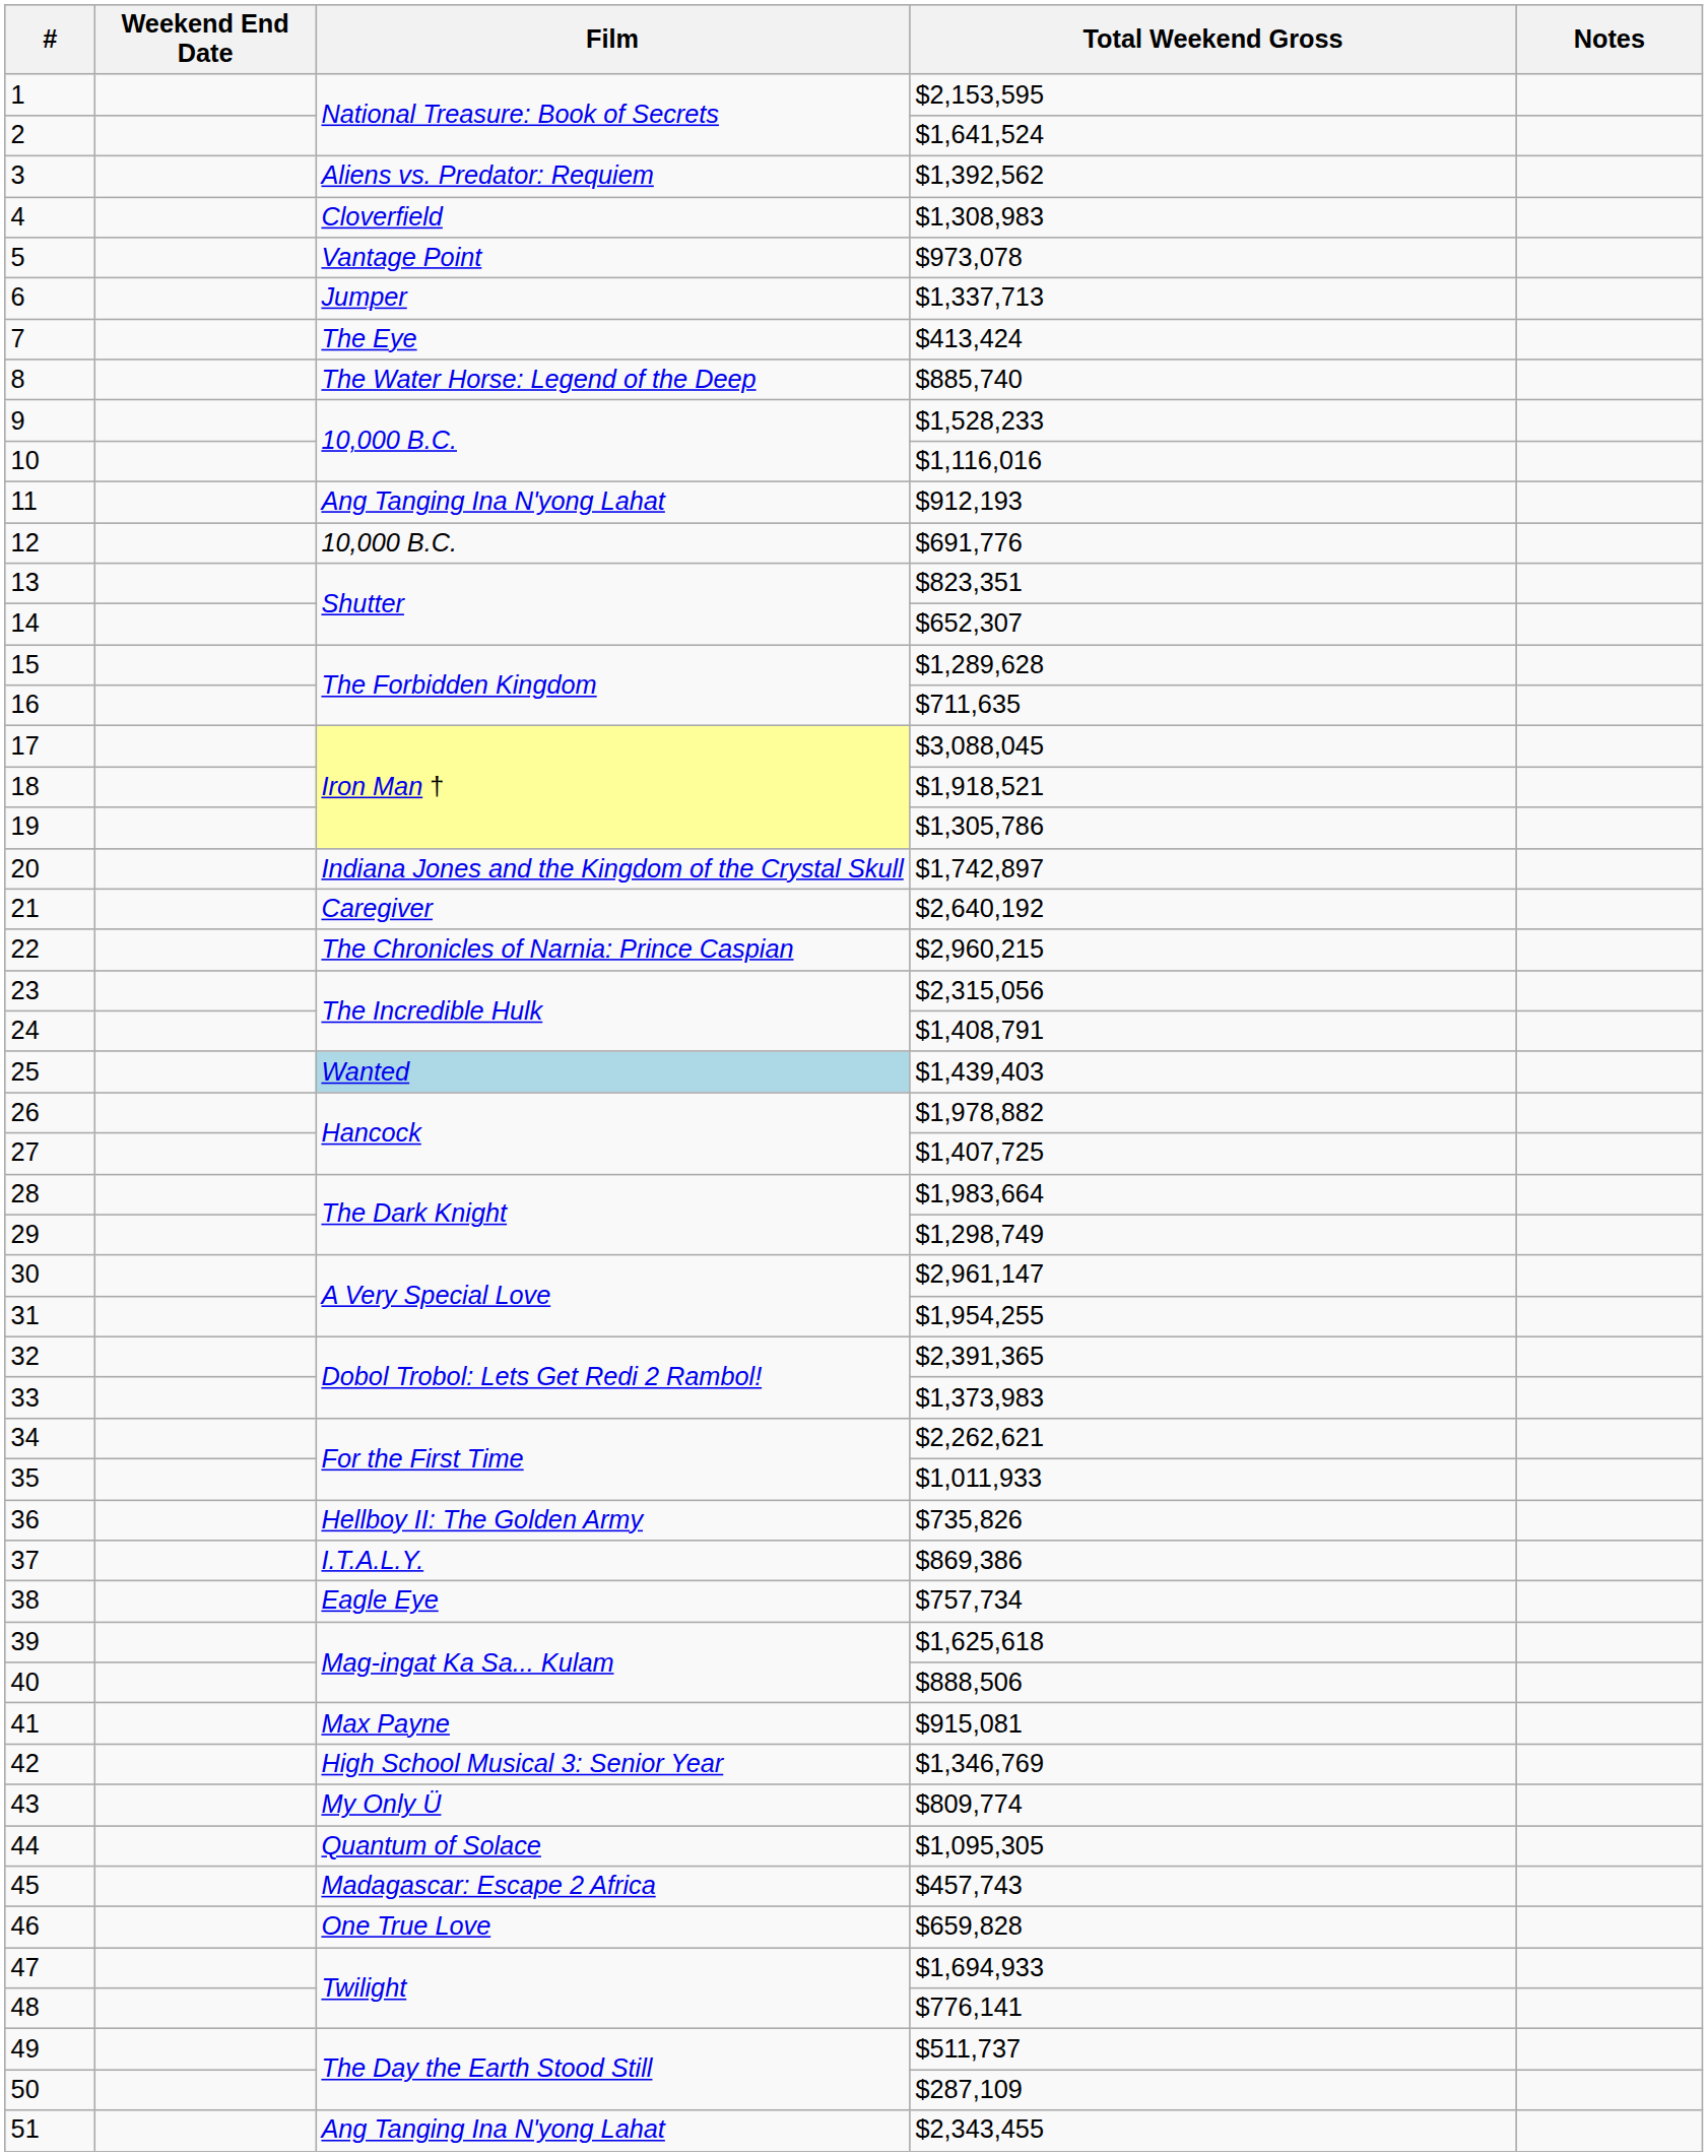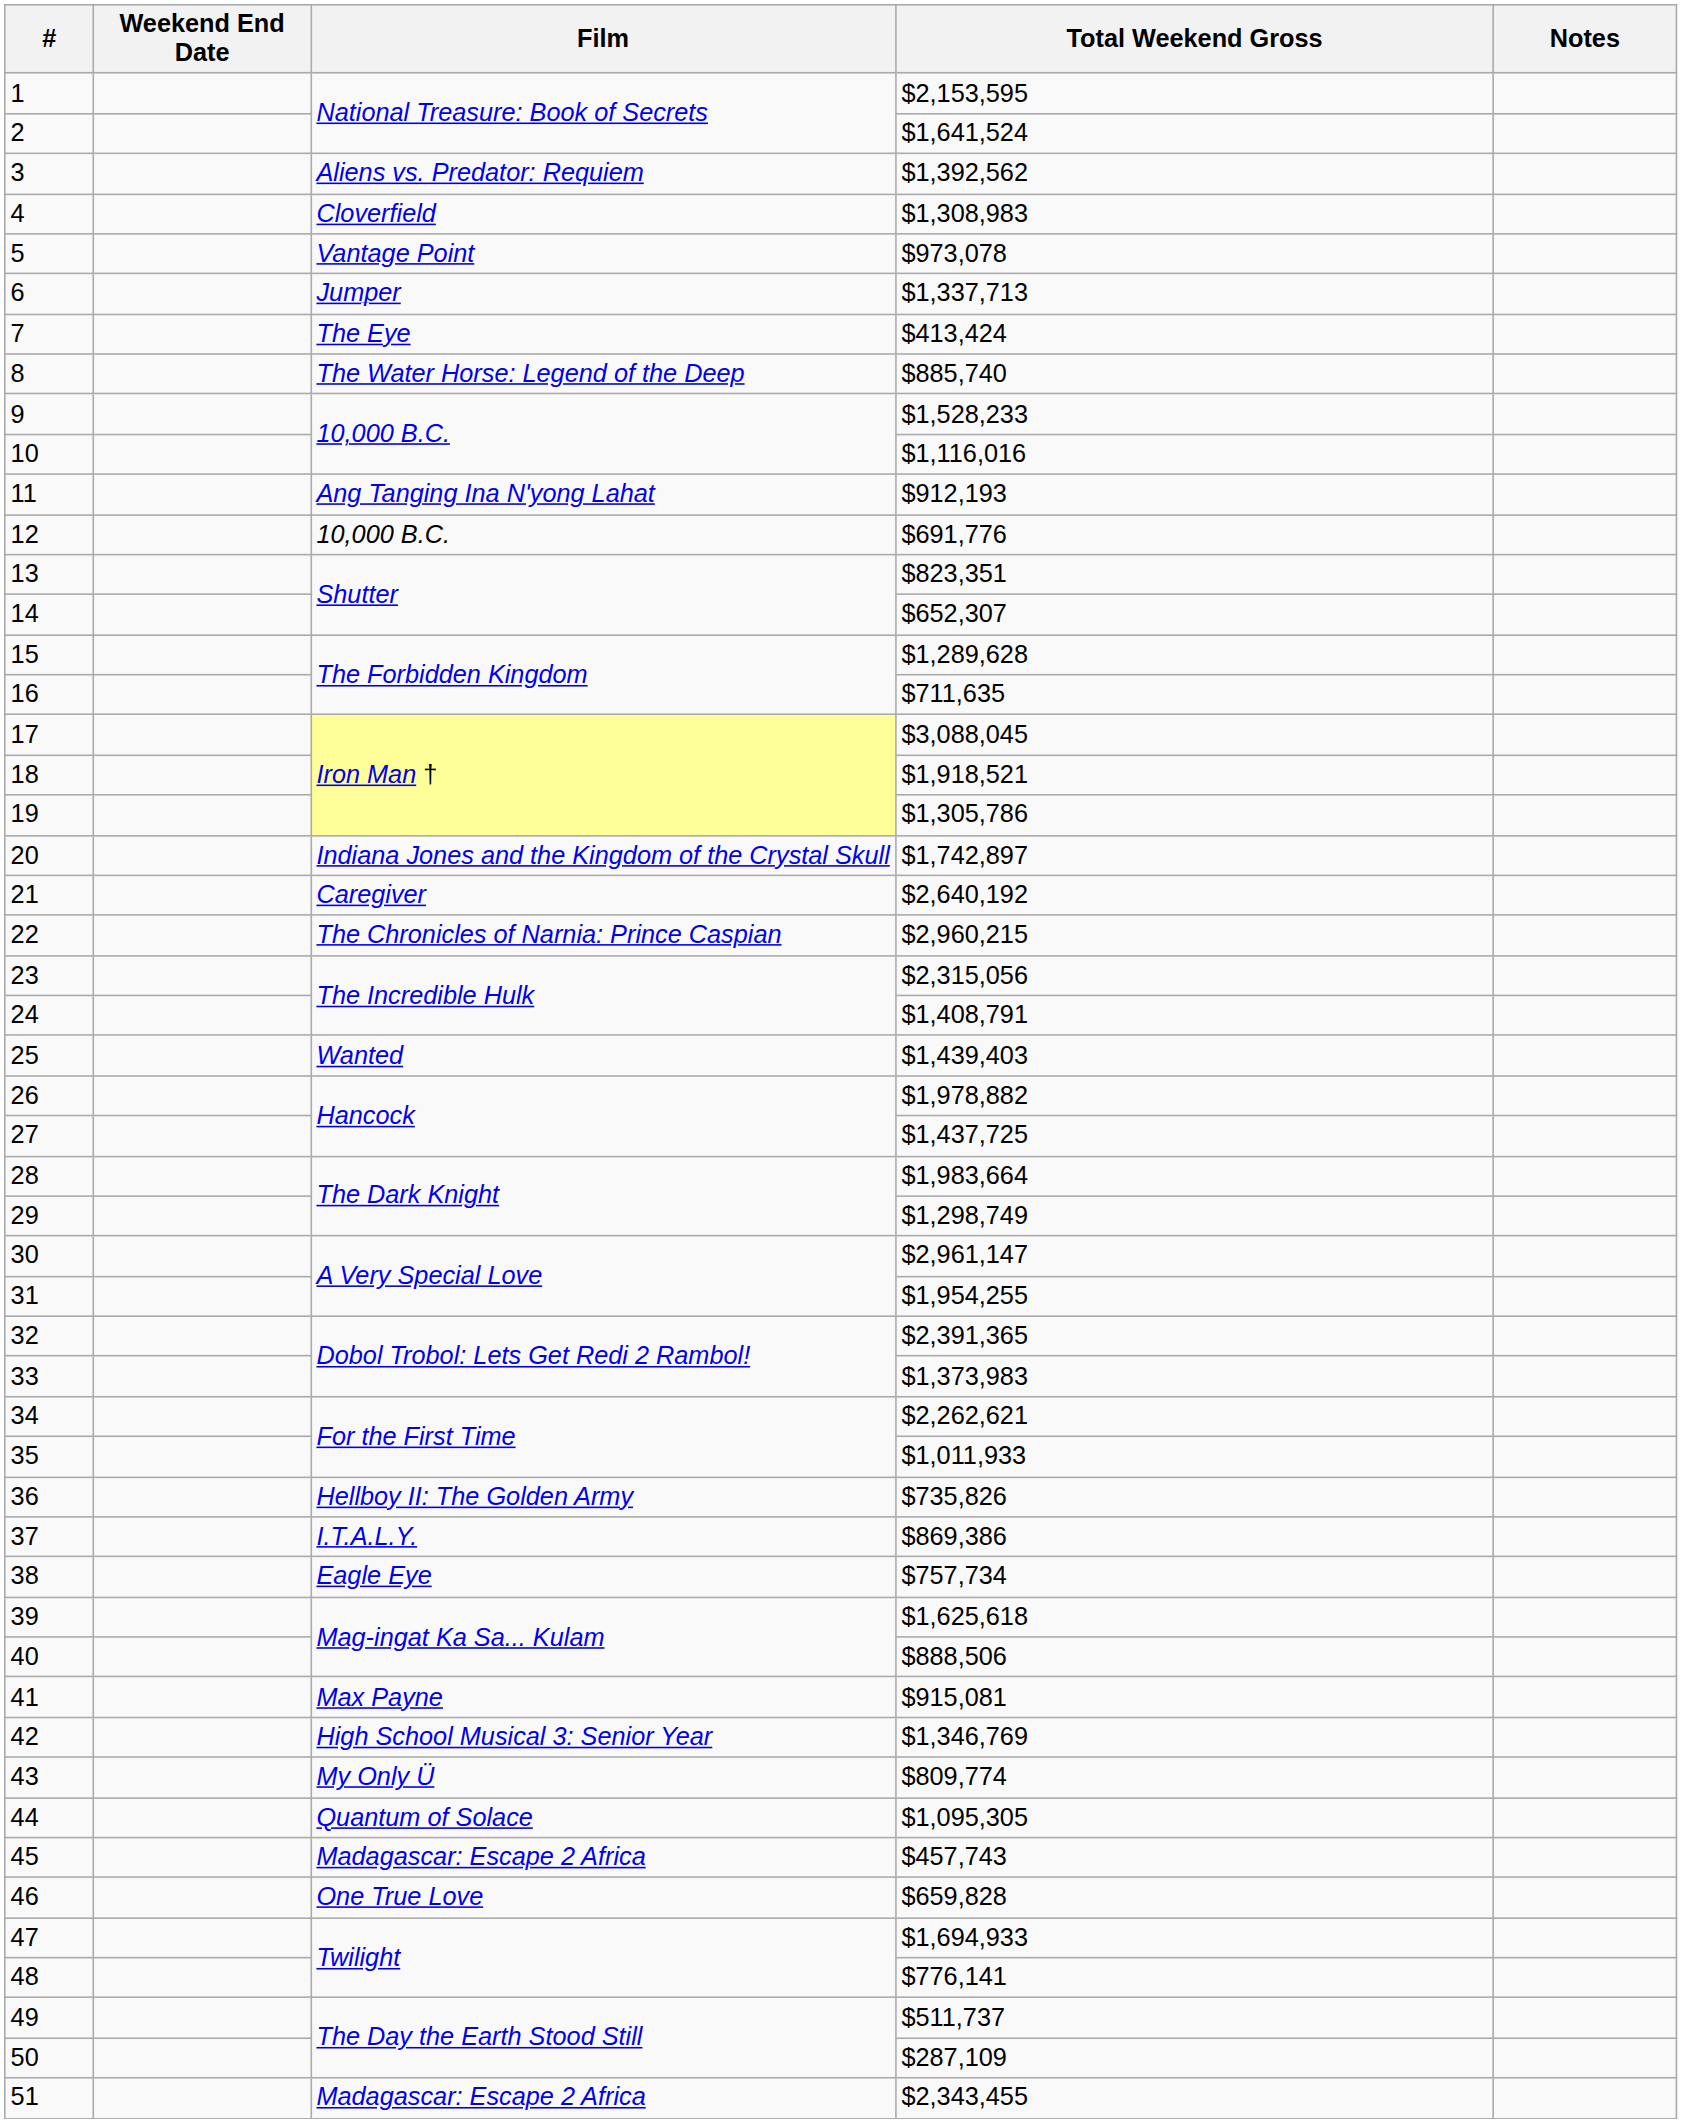25 | Film: lightblue background -> no background
27 | Total Weekend Gross: $1,407,725 -> $1,437,725
51 | Film: Ang Tanging Ina N'yong Lahat -> Madagascar: Escape 2 Africa
